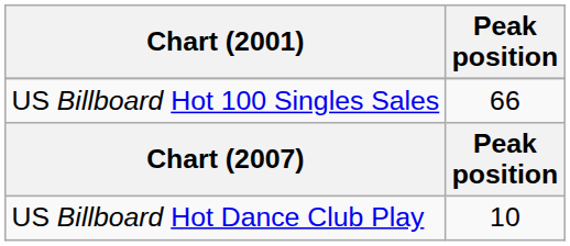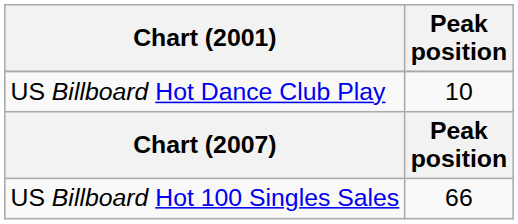rows swapped: US Billboard Hot 100 Singles Sales <-> US Billboard Hot Dance Club Play
